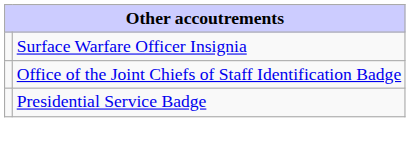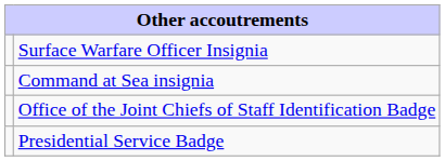+ row: Command at Sea insignia
